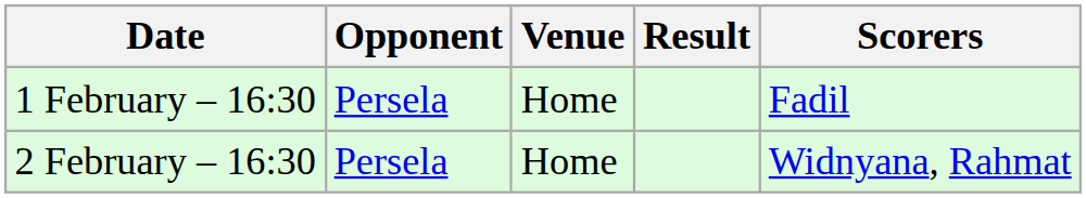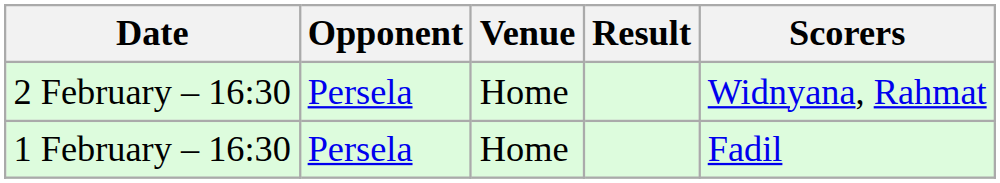rows swapped: 1 February – 16:30 <-> 2 February – 16:30
